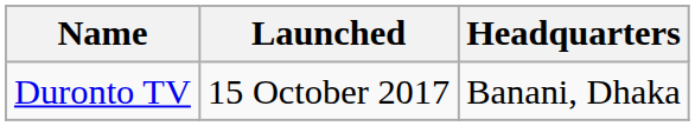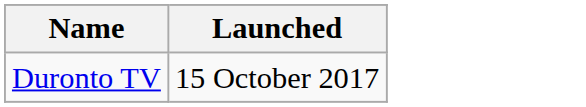- column: Headquarters | Banani, Dhaka
